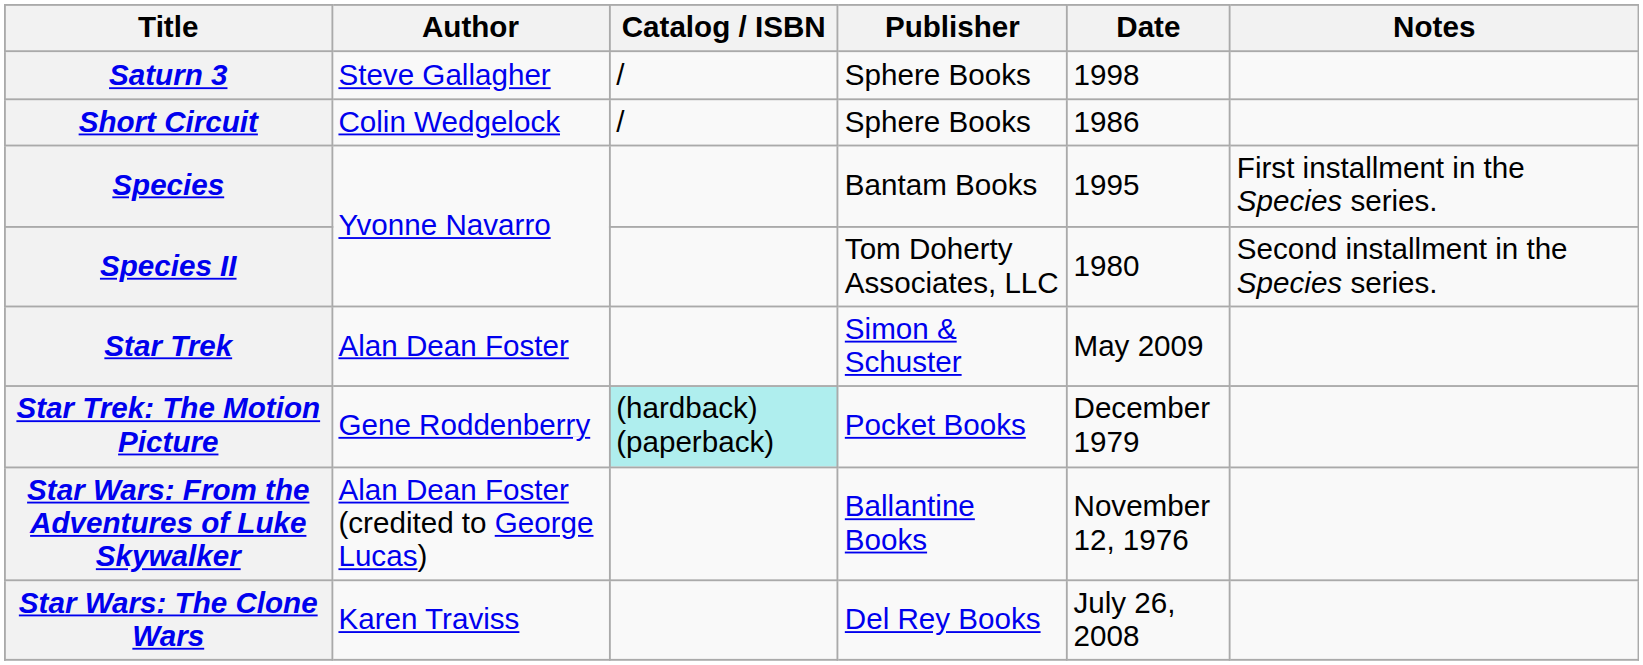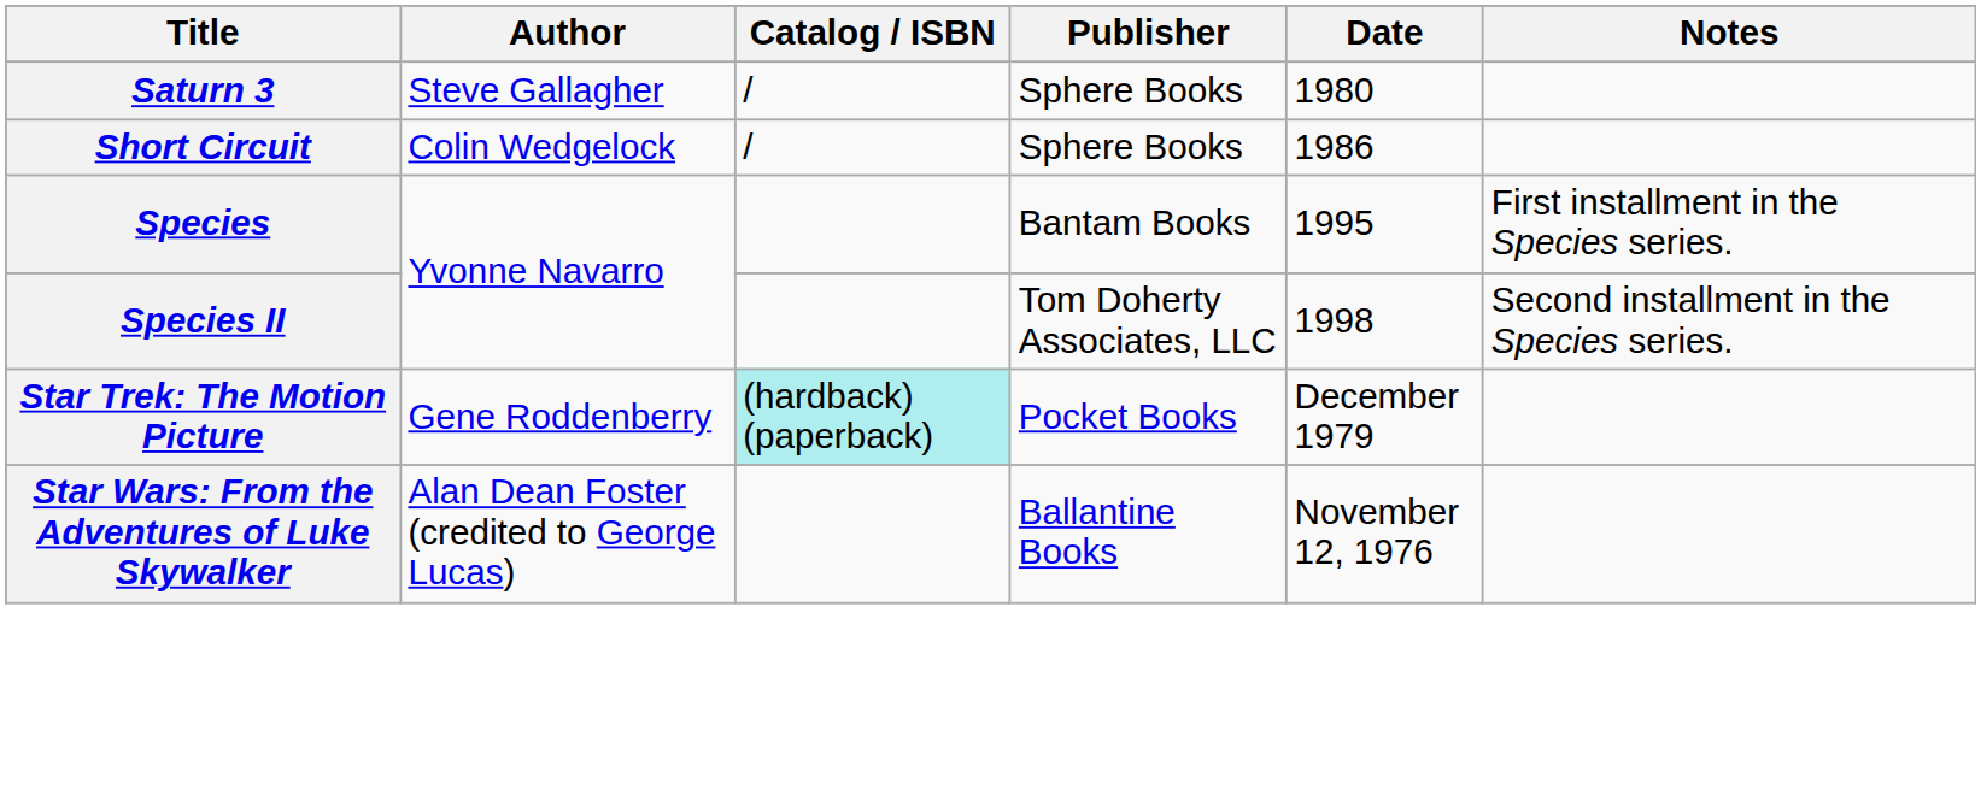Saturn 3 | Date: 1998 -> 1980
Species II | Date: 1980 -> 1998
- row: Star Trek | Alan Dean Foster | Simon & Schuster | May 2009
- row: Star Wars: The Clone Wars | Karen Traviss | Del Rey Books | July 26, 2008
